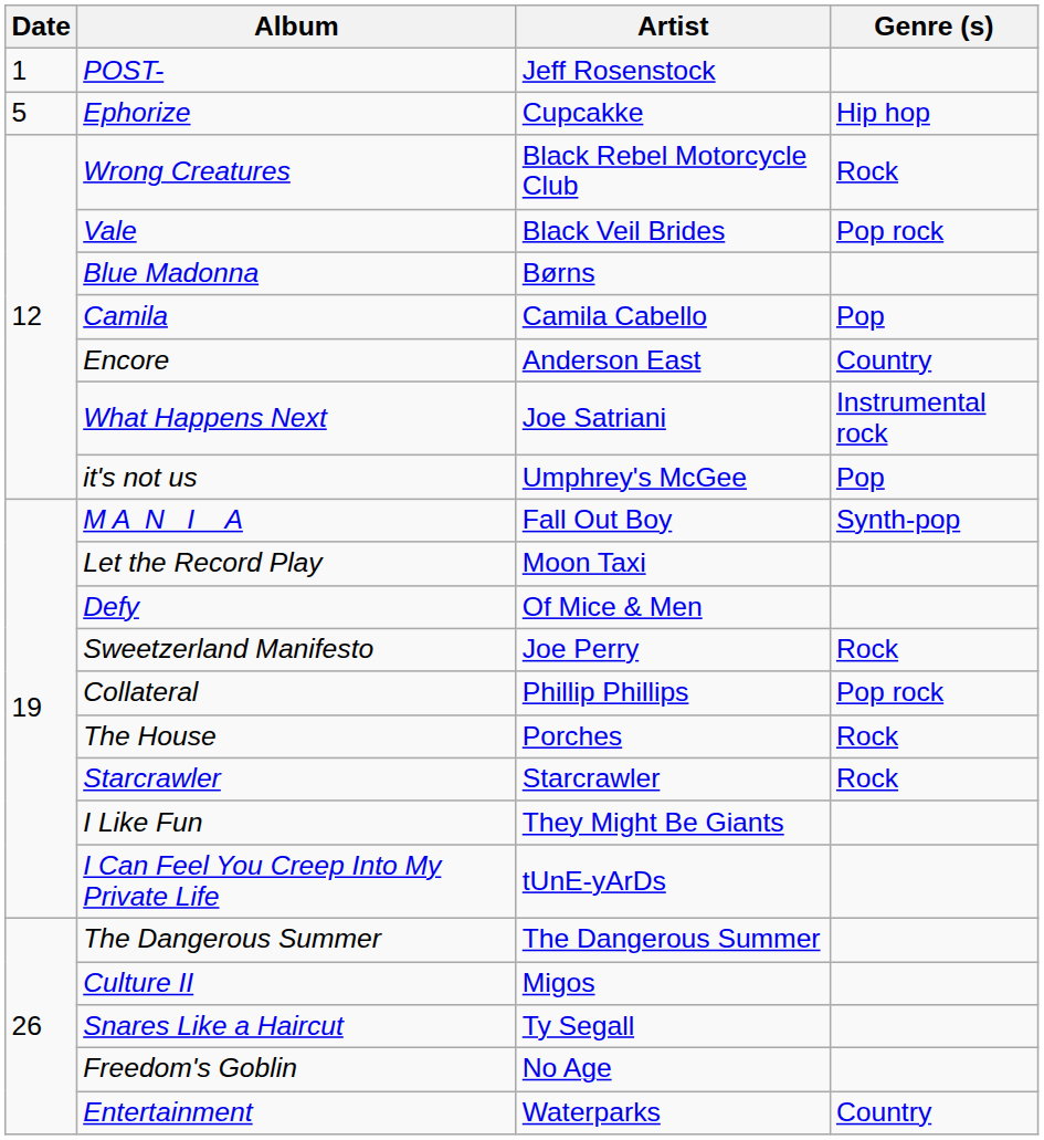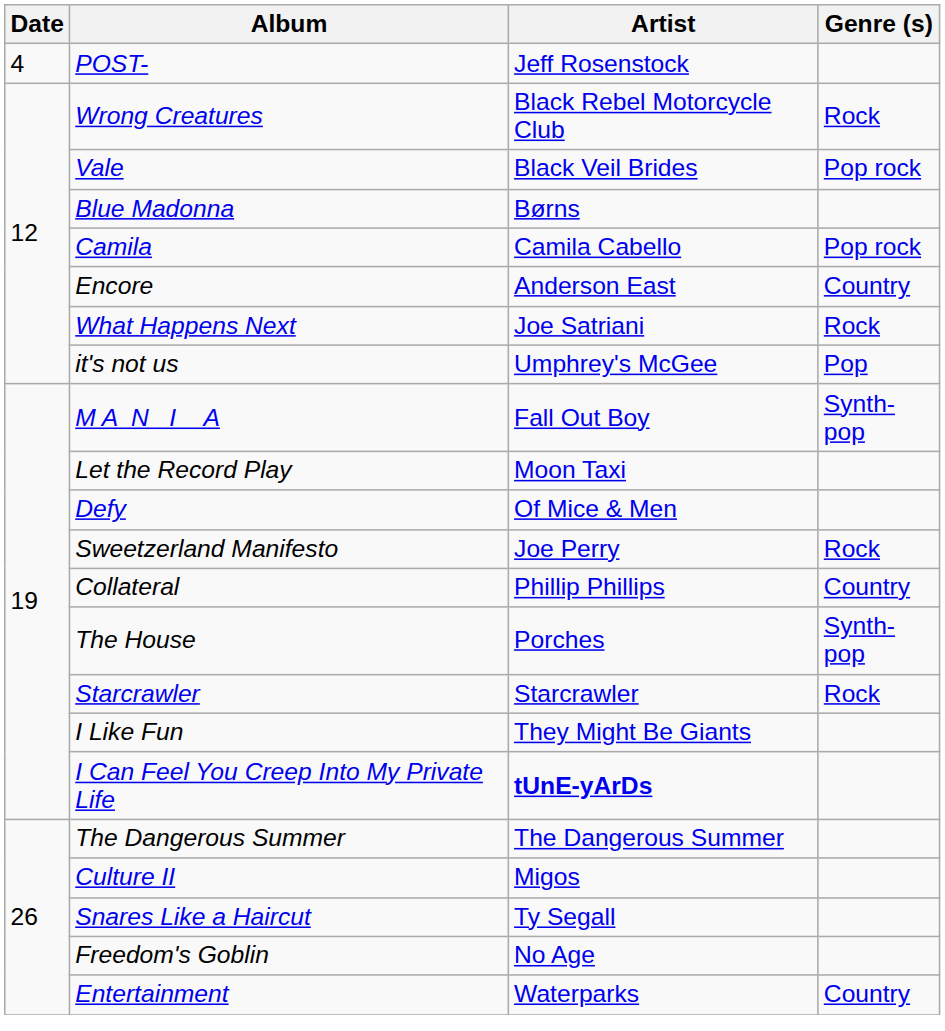POST- | Date: 1 -> 4
- row: 5 | Ephorize | Cupcakke | Hip hop
Camila | Genre (s): Pop -> Pop rock
What Happens Next | Genre (s): Instrumental rock -> Rock
Collateral | Genre (s): Pop rock -> Country
The House | Genre (s): Rock -> Synth-pop
I Can Feel You Creep Into My Private Life | Artist: normal -> bold
